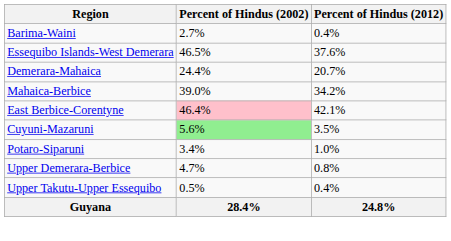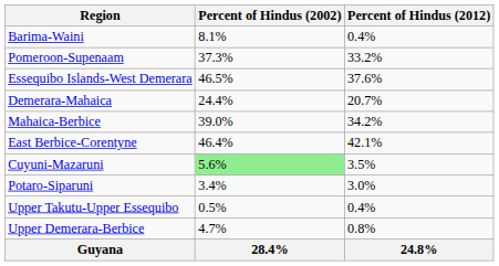Barima-Waini | Percent of Hindus (2002): 2.7% -> 8.1%
+ row: Pomeroon-Supenaam | 37.3% | 33.2%
East Berbice-Corentyne | Percent of Hindus (2002): pink background -> no background
Potaro-Siparuni | Percent of Hindus (2012): 1.0% -> 3.0%
rows swapped: Upper Takutu-Upper Essequibo <-> Upper Demerara-Berbice
